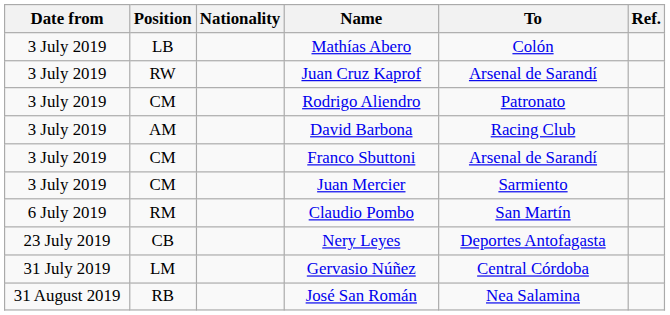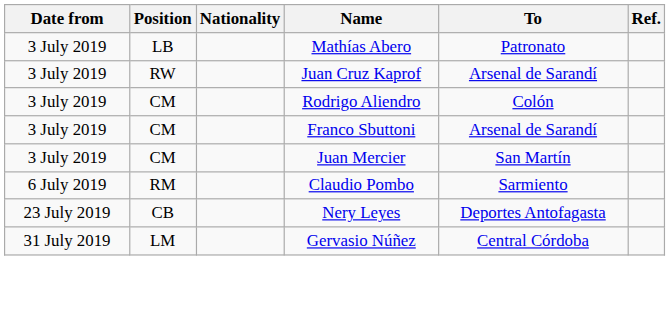Mathías Abero | To: Colón -> Patronato
Rodrigo Aliendro | To: Patronato -> Colón
- row: 3 July 2019 | AM | David Barbona | Racing Club
Juan Mercier | To: Sarmiento -> San Martín
Claudio Pombo | To: San Martín -> Sarmiento
- row: 31 August 2019 | RB | José San Román | Nea Salamina
